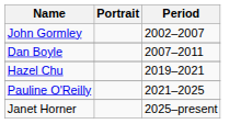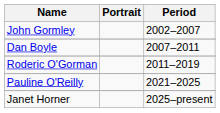+ row: Roderic O'Gorman | 2011–2019
- row: Hazel Chu | 2019–2021
